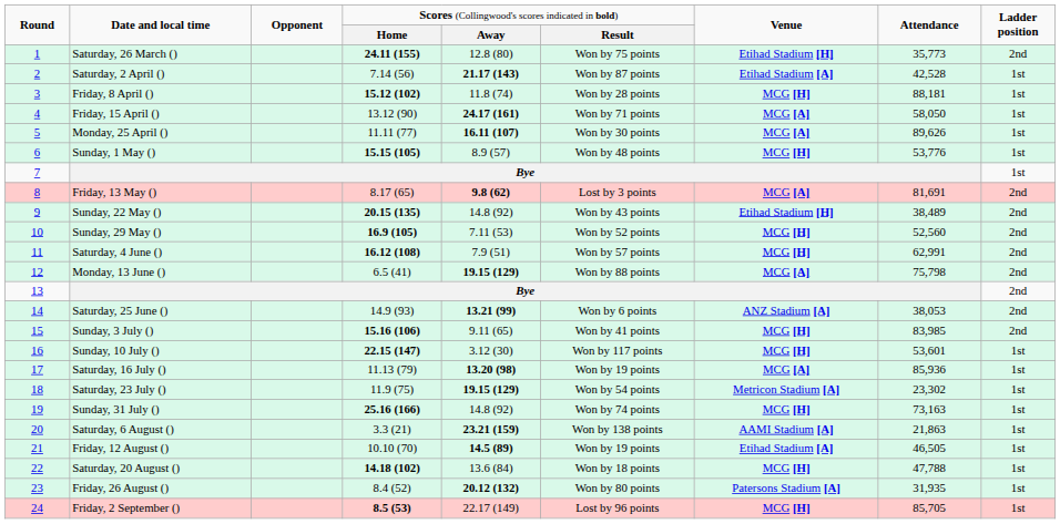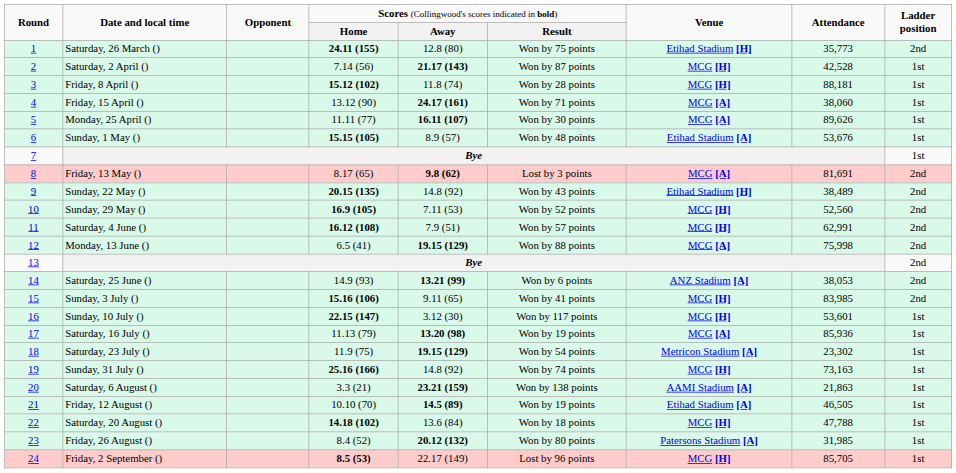Saturday, 2 April () | column 7: Etihad Stadium [A] -> MCG [H]
Friday, 15 April () | column 8: 58,050 -> 38,060
Sunday, 1 May () | column 7: MCG [H] -> Etihad Stadium [A]
Sunday, 1 May () | column 8: 53,776 -> 53,676
Monday, 13 June () | column 8: 75,798 -> 75,998
Friday, 26 August () | column 8: 31,935 -> 31,985
